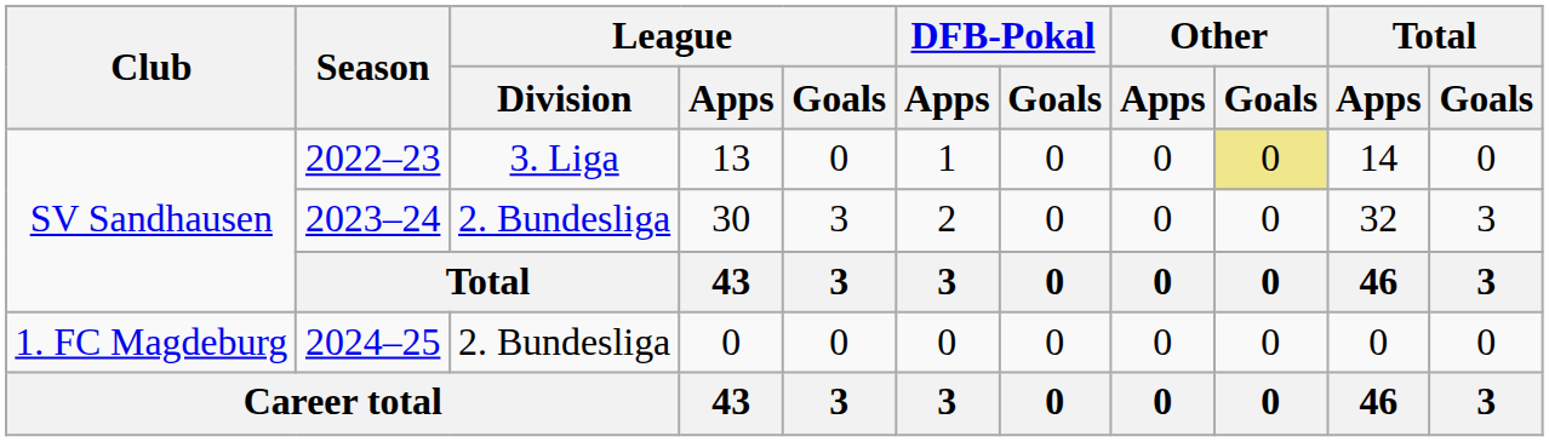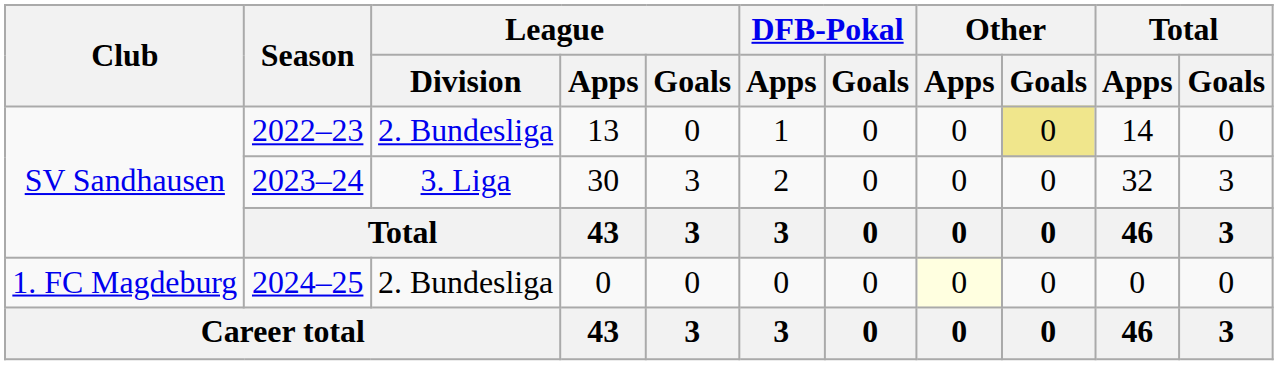2022–23 | League / Division: 3. Liga -> 2. Bundesliga
2023–24 | League / Division: 2. Bundesliga -> 3. Liga
2024–25 | Other / Apps: no background -> lightyellow background
